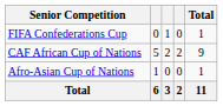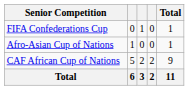rows swapped: CAF African Cup of Nations <-> Afro-Asian Cup of Nations
